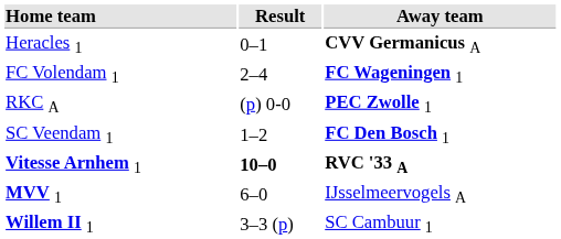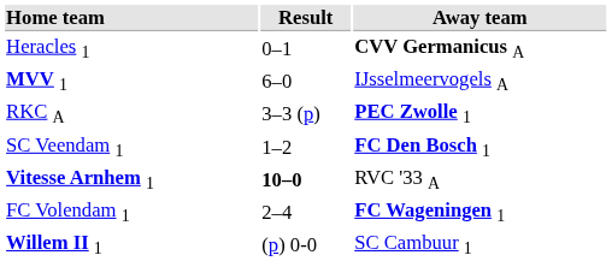rows swapped: MVV 1 <-> FC Volendam 1
RKC A | Result: (p) 0-0 -> 3–3 (p)
Vitesse Arnhem 1 | Away team: bold -> normal
Willem II 1 | Result: 3–3 (p) -> (p) 0-0
